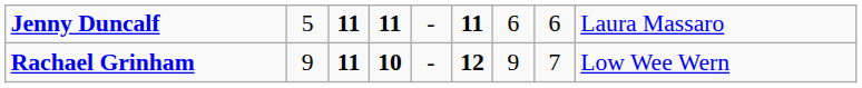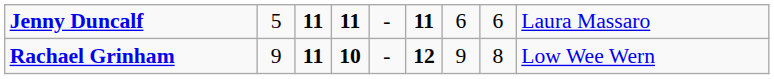Rachael Grinham | column 8: 7 -> 8
